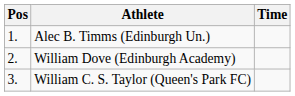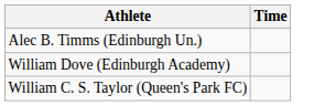- column: Pos | 1. | 2. | 3.
